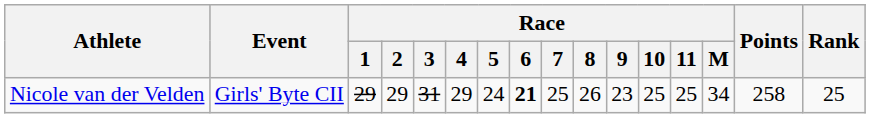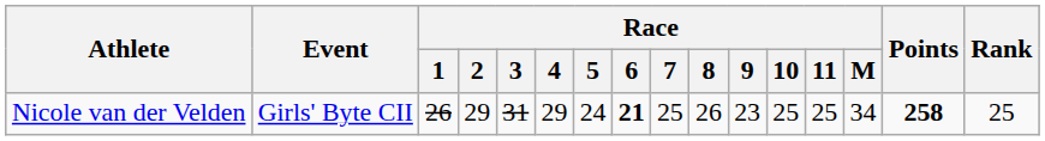Nicole van der Velden | Race / 1: 29 -> 26
Nicole van der Velden | Points: normal -> bold
